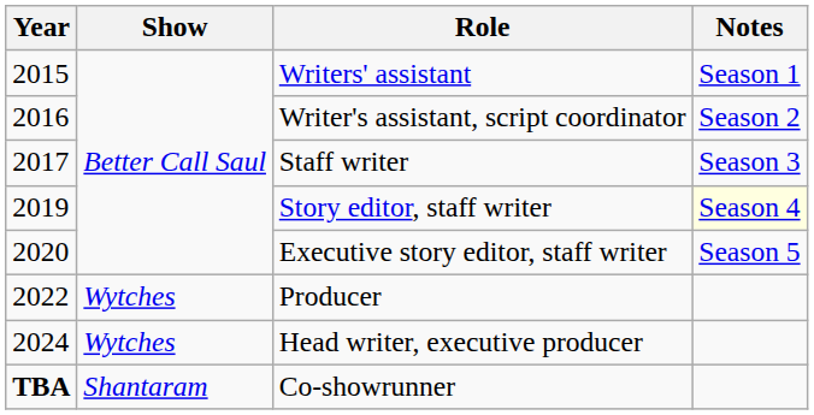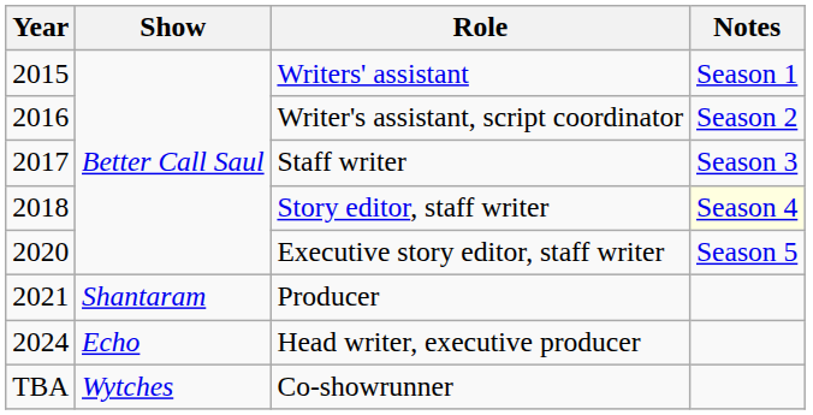Story editor, staff writer | Year: 2019 -> 2018
Producer | Year: 2022 -> 2021
Producer | Show: Wytches -> Shantaram
Head writer, executive producer | Show: Wytches -> Echo
Co-showrunner | Year: bold -> normal
Co-showrunner | Show: Shantaram -> Wytches
